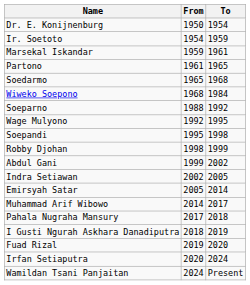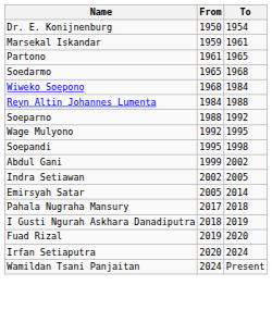- row: Ir. Soetoto | 1954 | 1959
+ row: Reyn Altin Johannes Lumenta | 1984 | 1988
- row: Robby Djohan | 1998 | 1999
- row: Muhammad Arif Wibowo | 2014 | 2017
